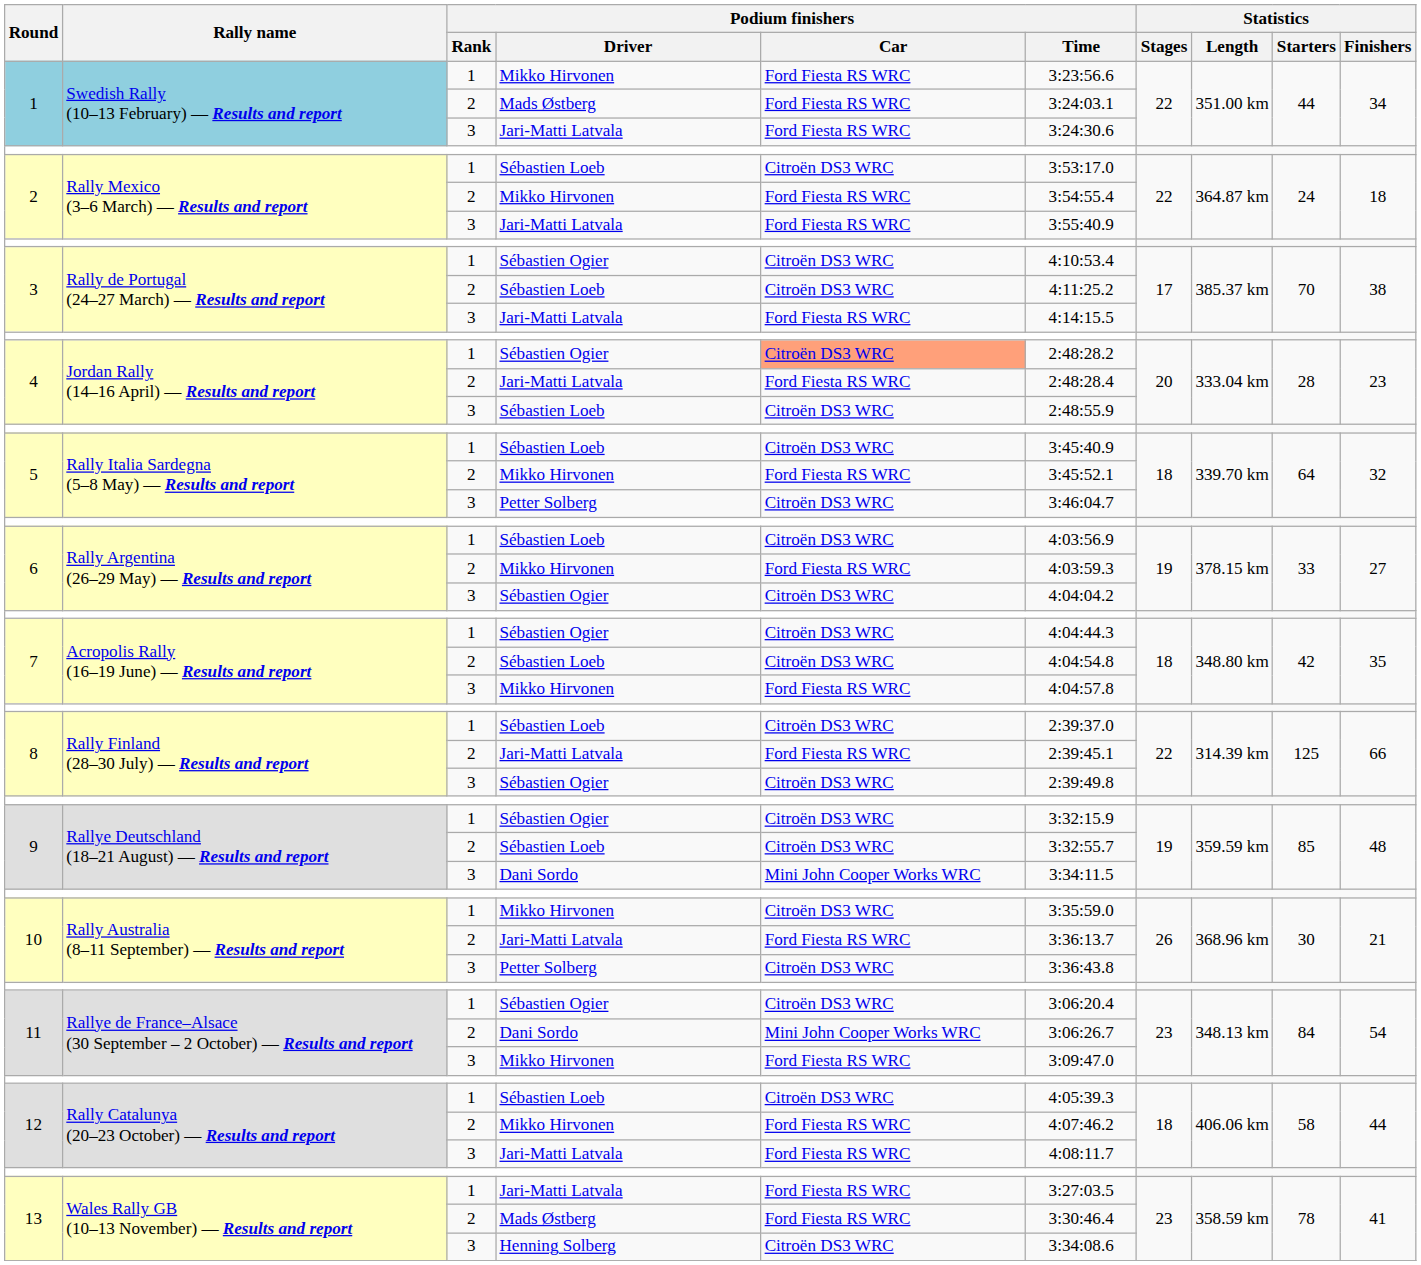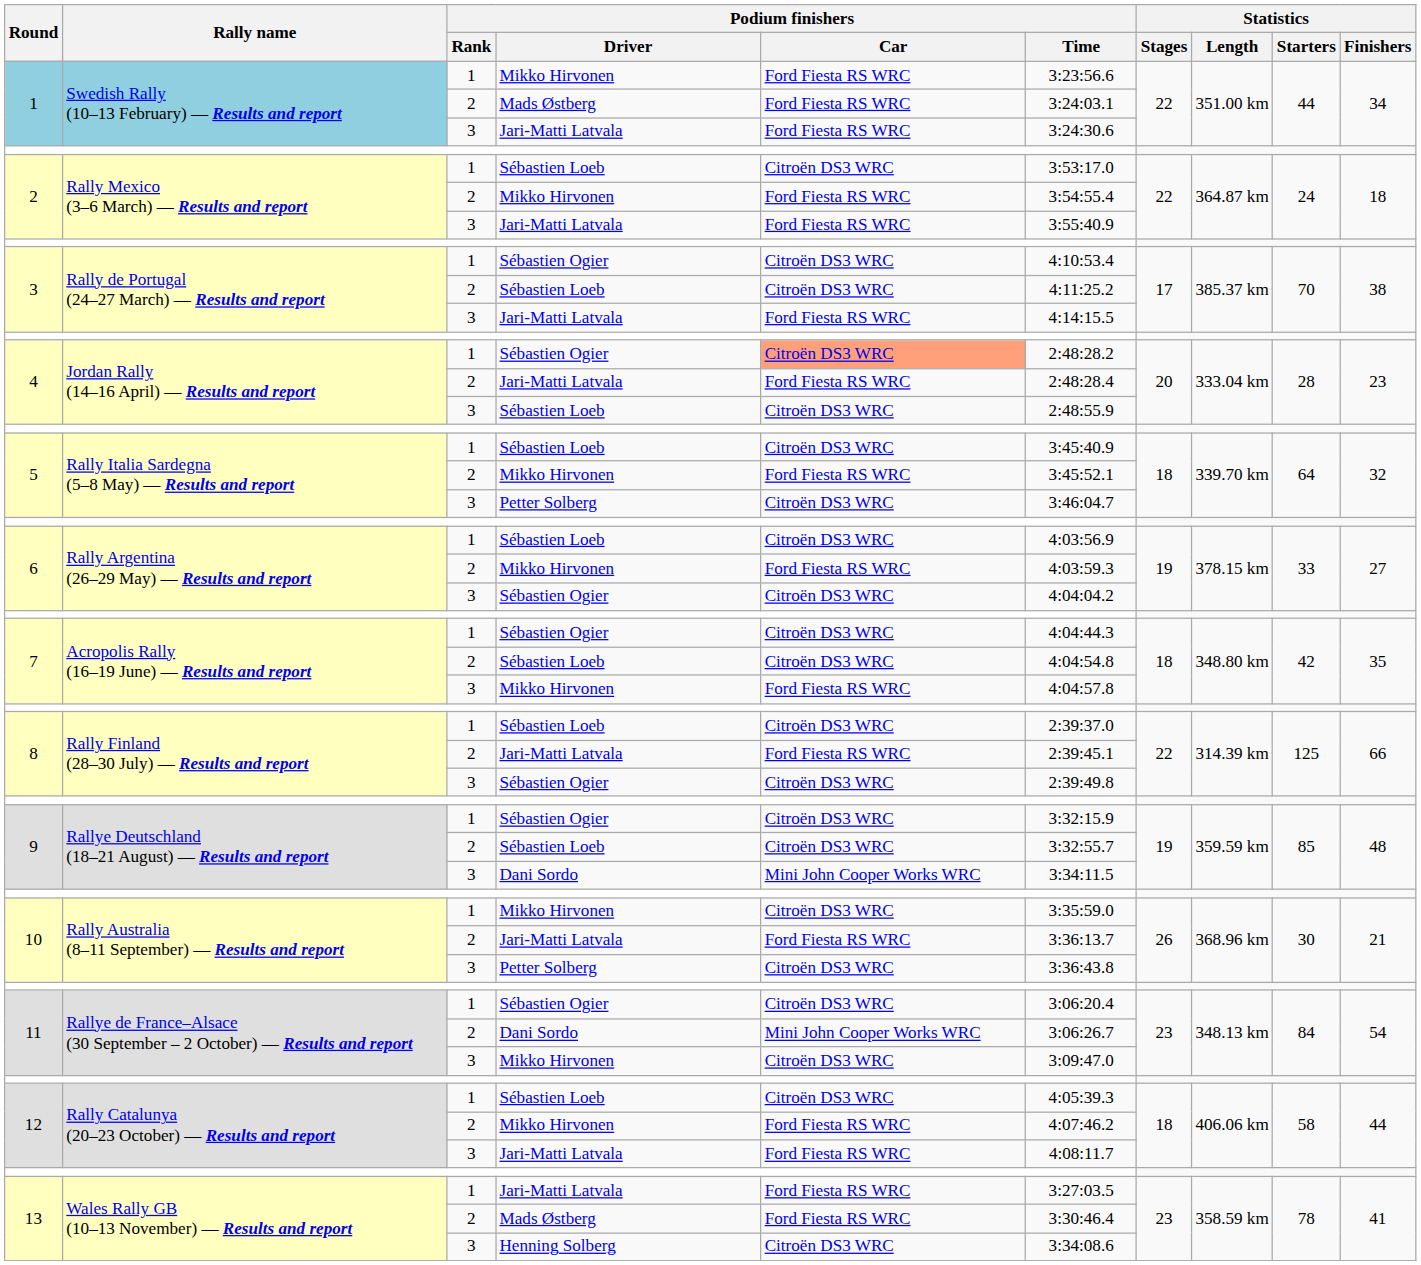11 / Mikko Hirvonen | Podium finishers / Car: Ford Fiesta RS WRC -> Citroën DS3 WRC
